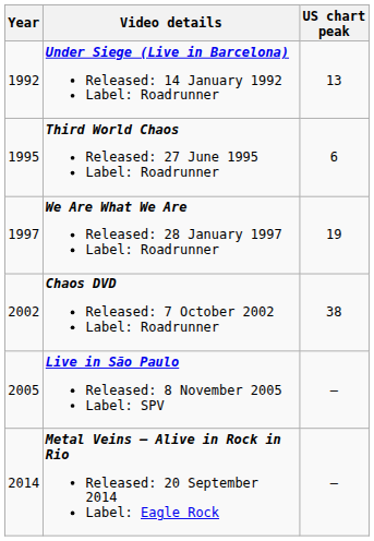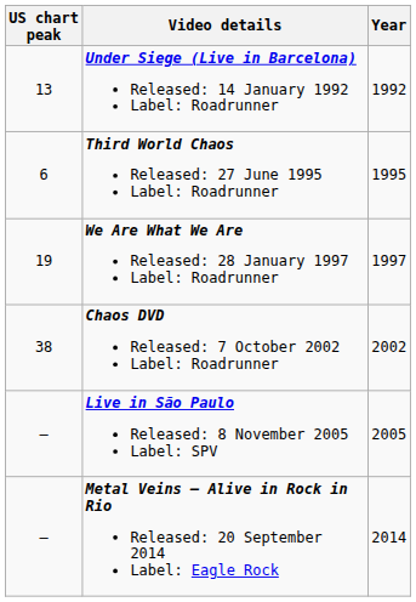columns swapped: Year <-> US chart peak
